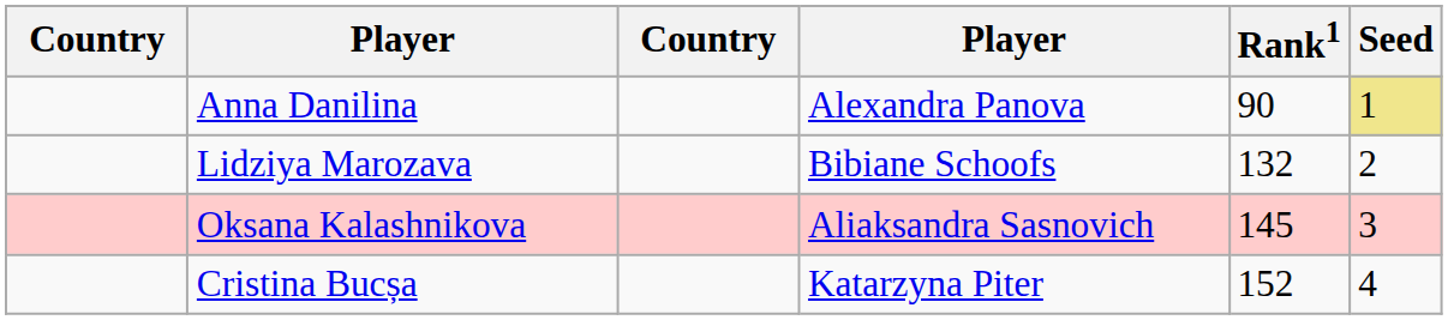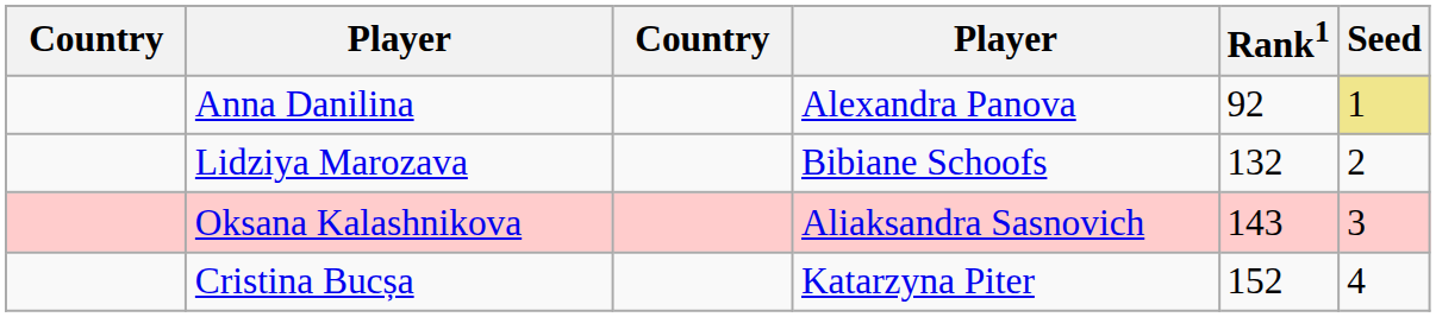Anna Danilina | Rank1: 90 -> 92
Oksana Kalashnikova | Rank1: 145 -> 143
